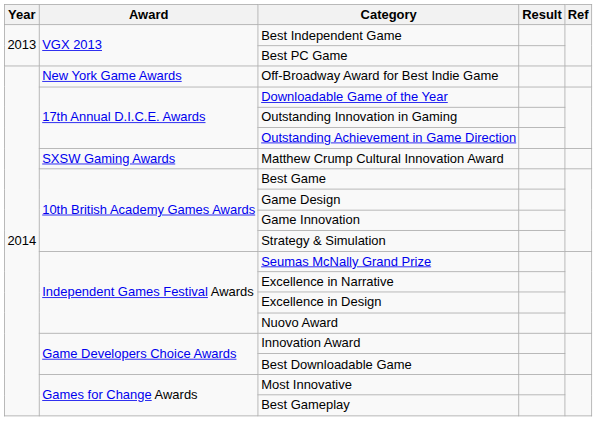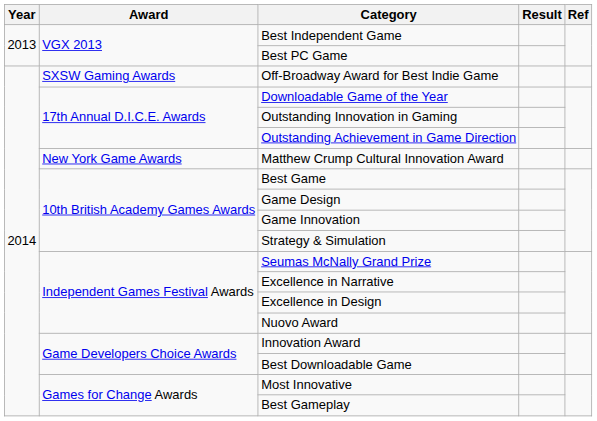Off-Broadway Award for Best Indie Game | Award: New York Game Awards -> SXSW Gaming Awards
Matthew Crump Cultural Innovation Award | Award: SXSW Gaming Awards -> New York Game Awards
